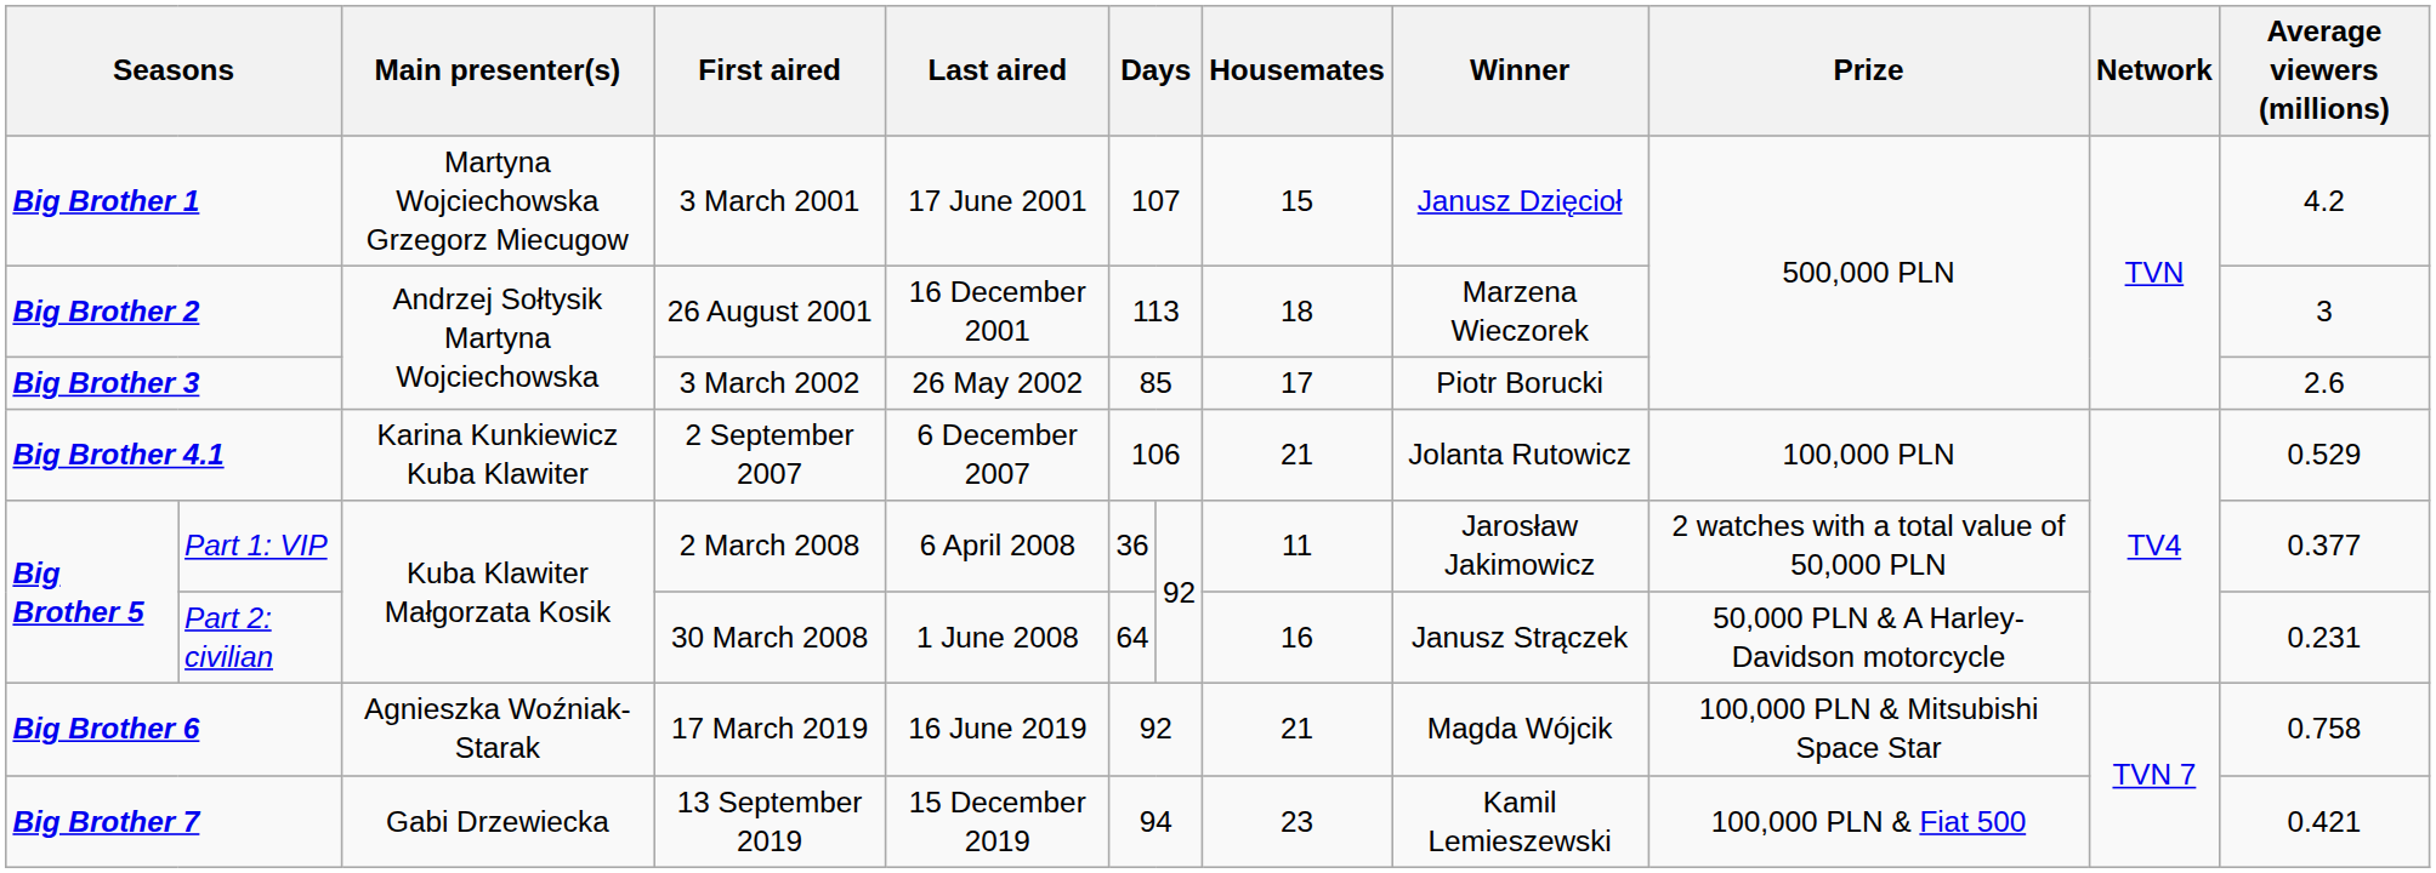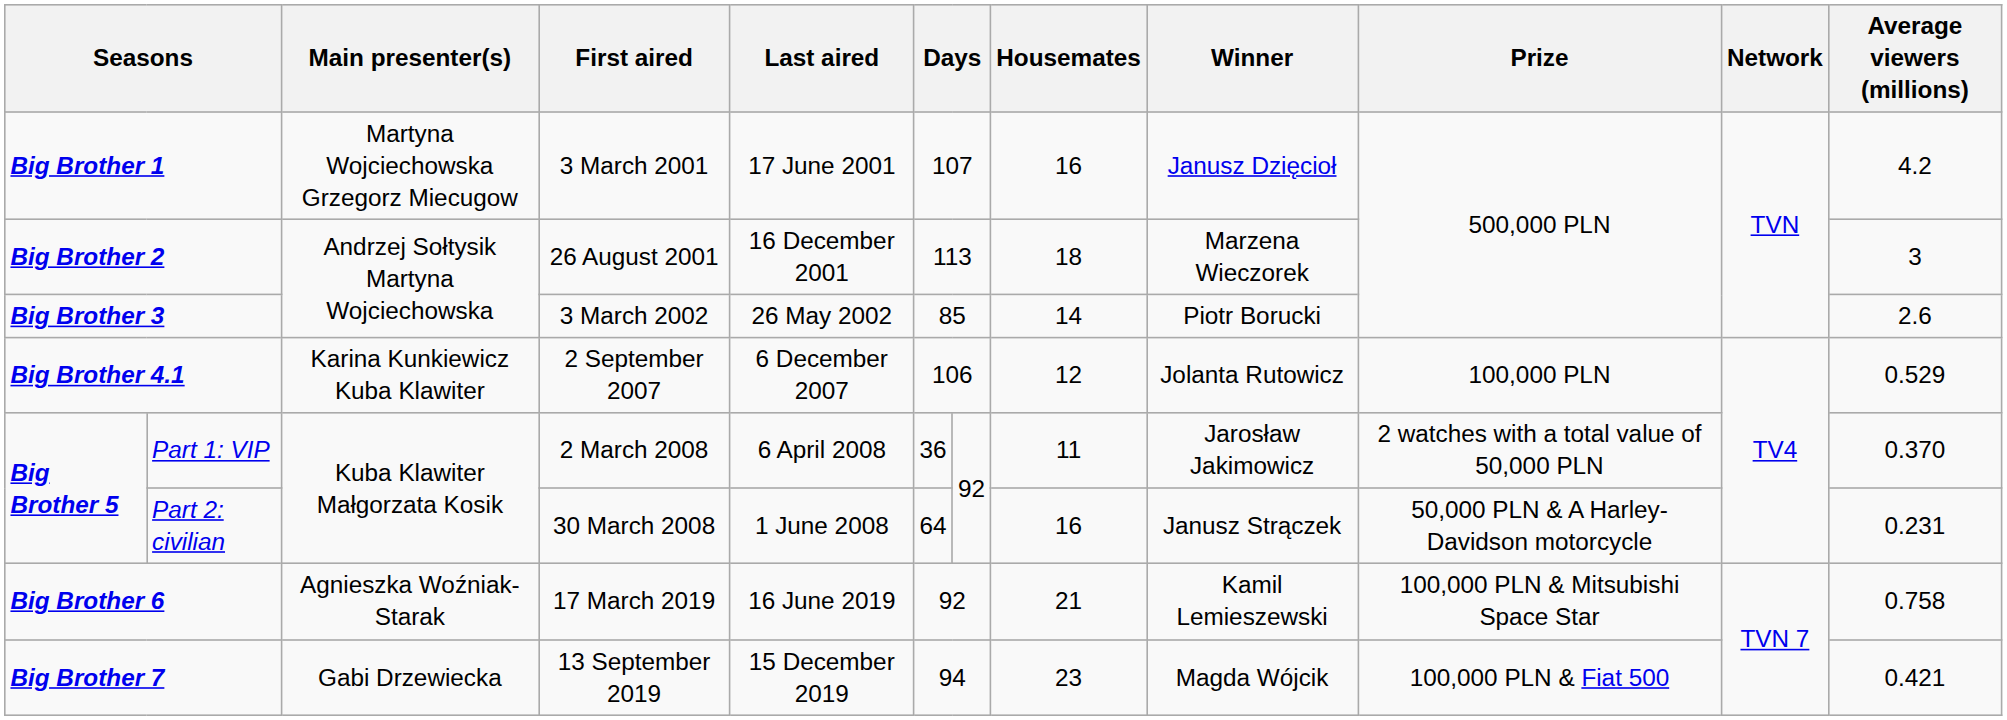Big Brother 1 | Housemates: 15 -> 16
Big Brother 3 | Housemates: 17 -> 14
Big Brother 4.1 | Housemates: 21 -> 12
Part 1: VIP | Average viewers (millions): 0.377 -> 0.370
Big Brother 6 | Winner: Magda Wójcik -> Kamil Lemieszewski
Big Brother 7 | Winner: Kamil Lemieszewski -> Magda Wójcik
